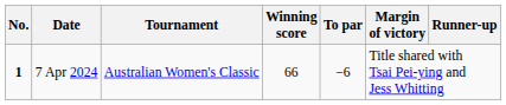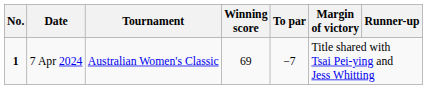7 Apr 2024 | Winning score: 66 -> 69
7 Apr 2024 | To par: −6 -> −7
